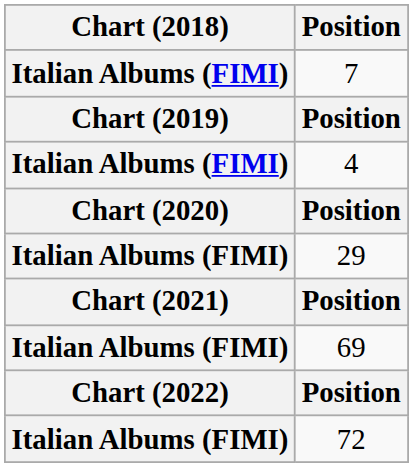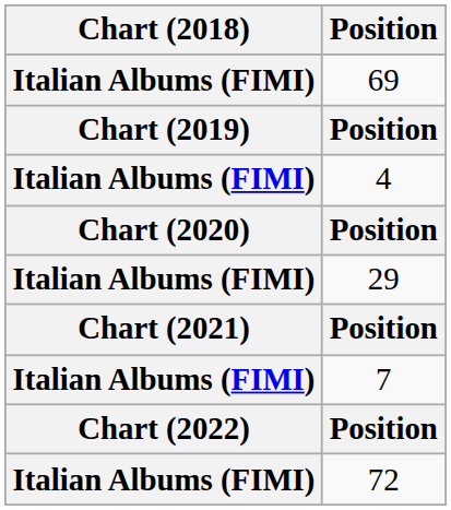rows swapped: 7 <-> 69
